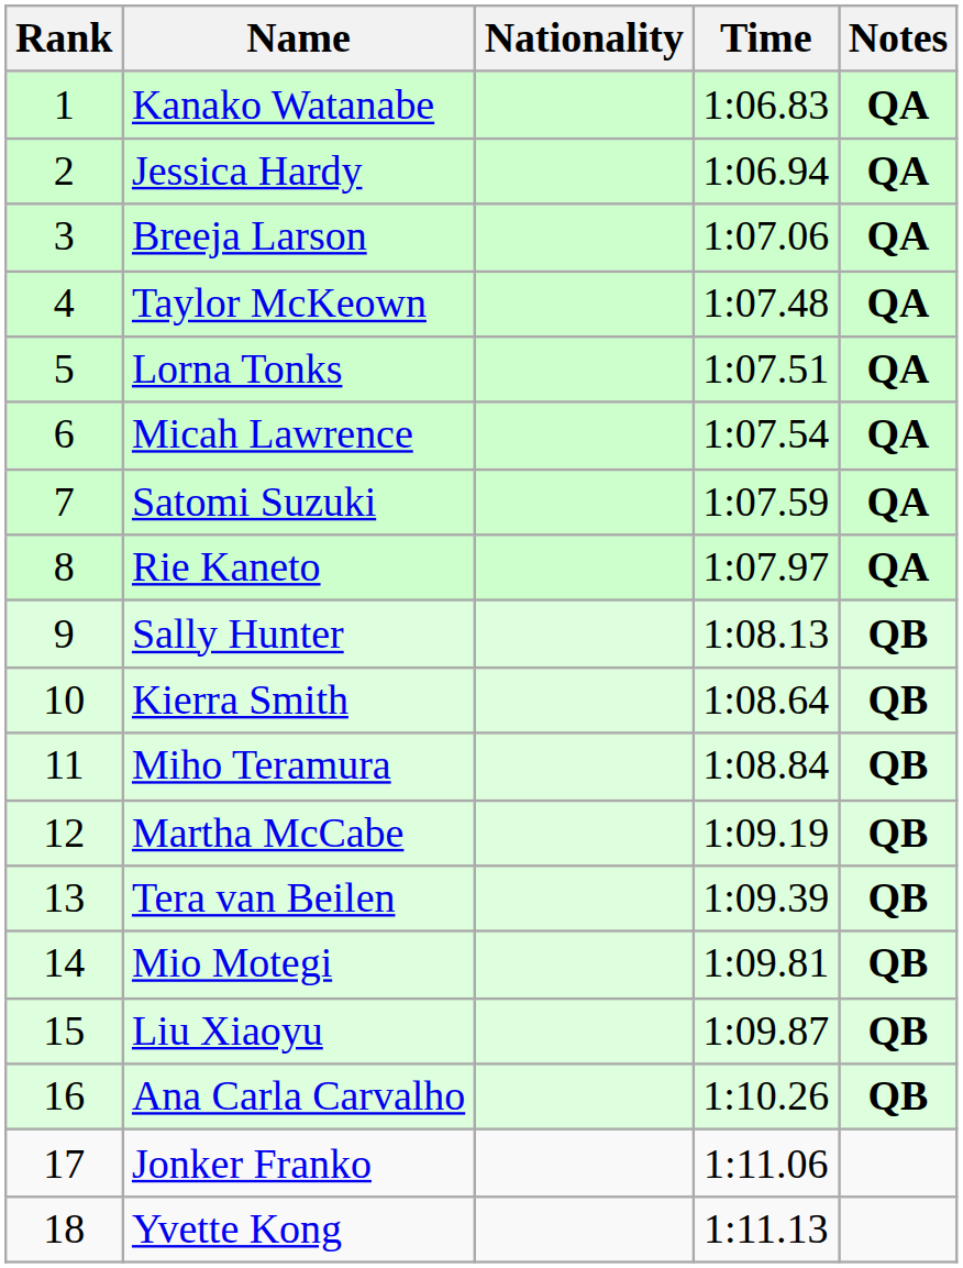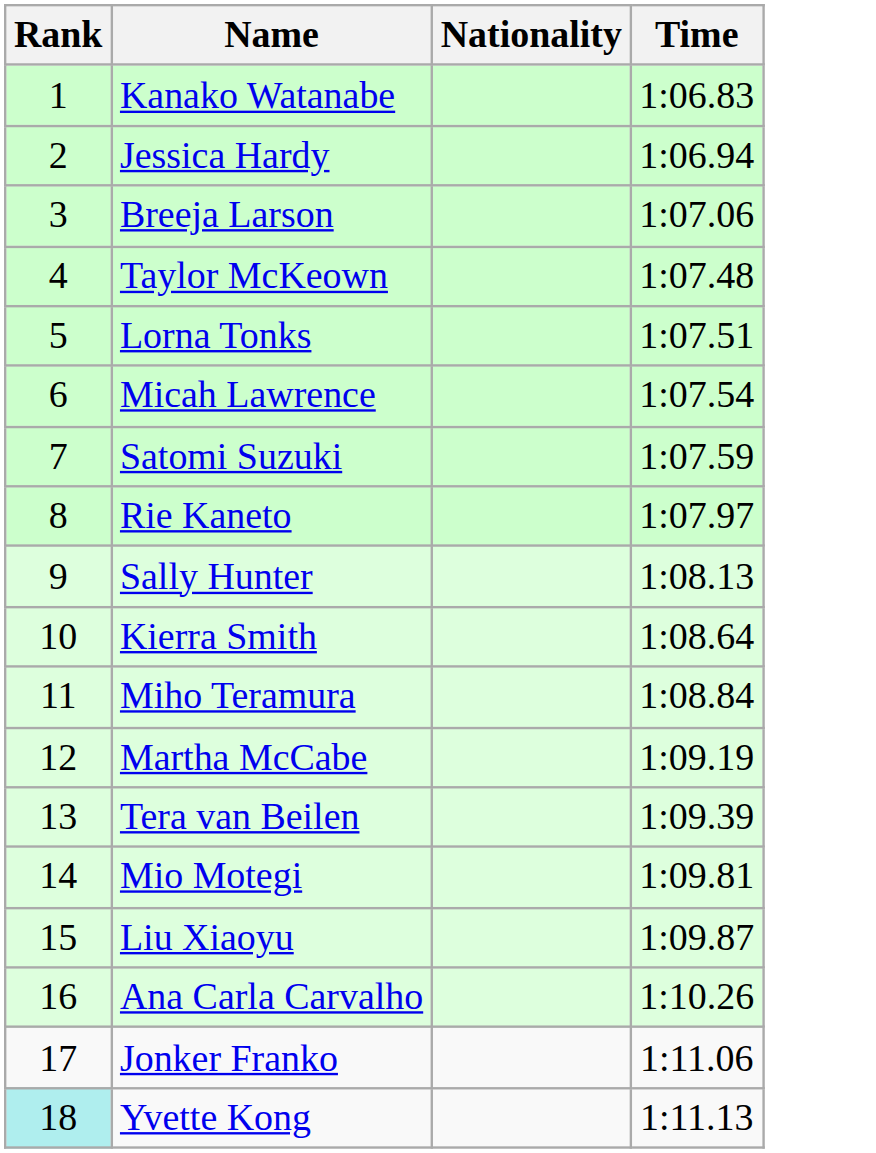- column: Notes | QA | QA | QA | QA | QA | QA | QA | QA | QB | QB | QB | QB | QB | QB | QB | QB
Yvette Kong | Rank: no background -> paleturquoise background
